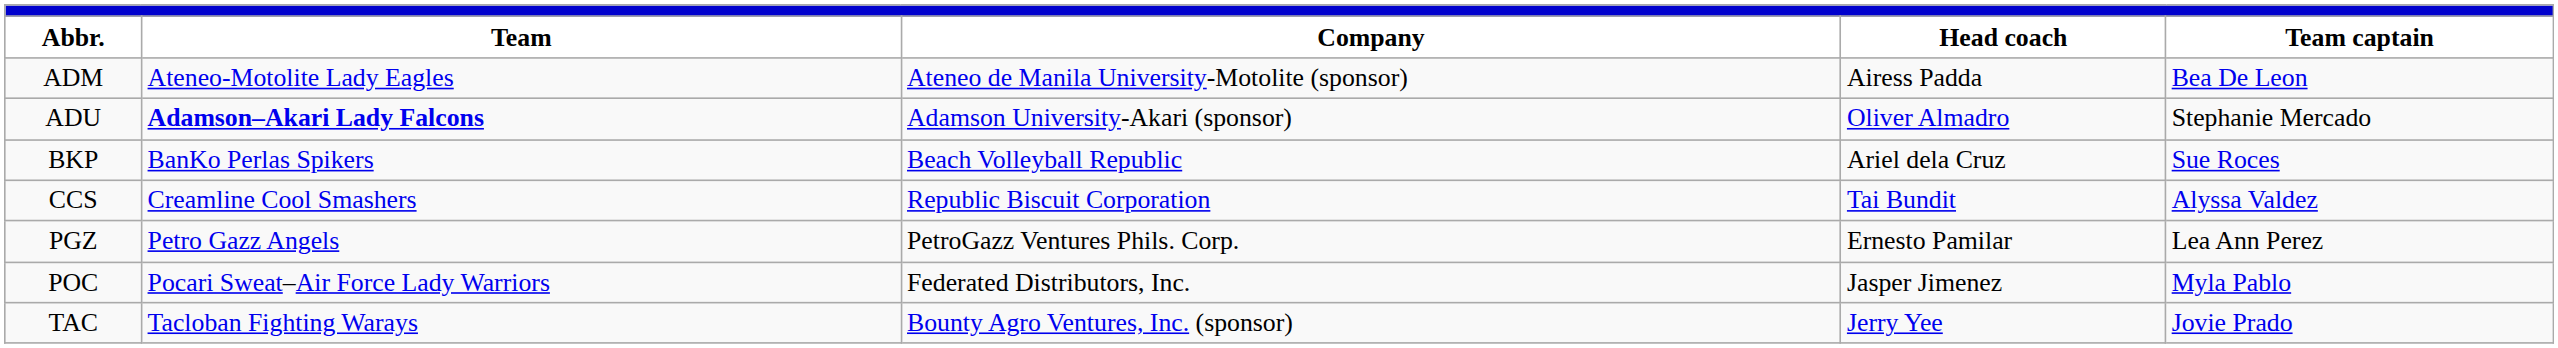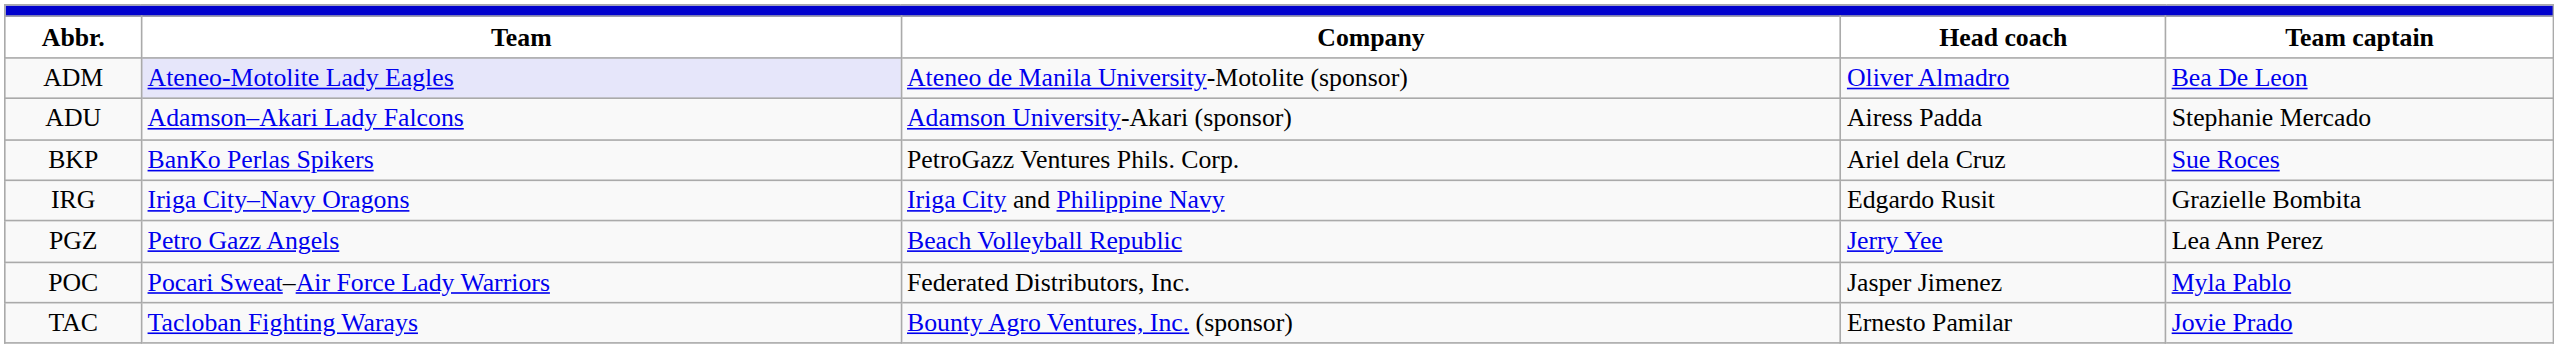ADM | Team: no background -> lavender background
ADM | Head coach: Airess Padda -> Oliver Almadro
ADU | Team: bold -> normal
ADU | Head coach: Oliver Almadro -> Airess Padda
BKP | Company: Beach Volleyball Republic -> PetroGazz Ventures Phils. Corp.
- row: CCS | Creamline Cool Smashers | Republic Biscuit Corporation | Tai Bundit | Alyssa Valdez
+ row: IRG | Iriga City–Navy Oragons | Iriga City and Philippine Navy | Edgardo Rusit | Grazielle Bombita
PGZ | Company: PetroGazz Ventures Phils. Corp. -> Beach Volleyball Republic
PGZ | Head coach: Ernesto Pamilar -> Jerry Yee
TAC | Head coach: Jerry Yee -> Ernesto Pamilar
